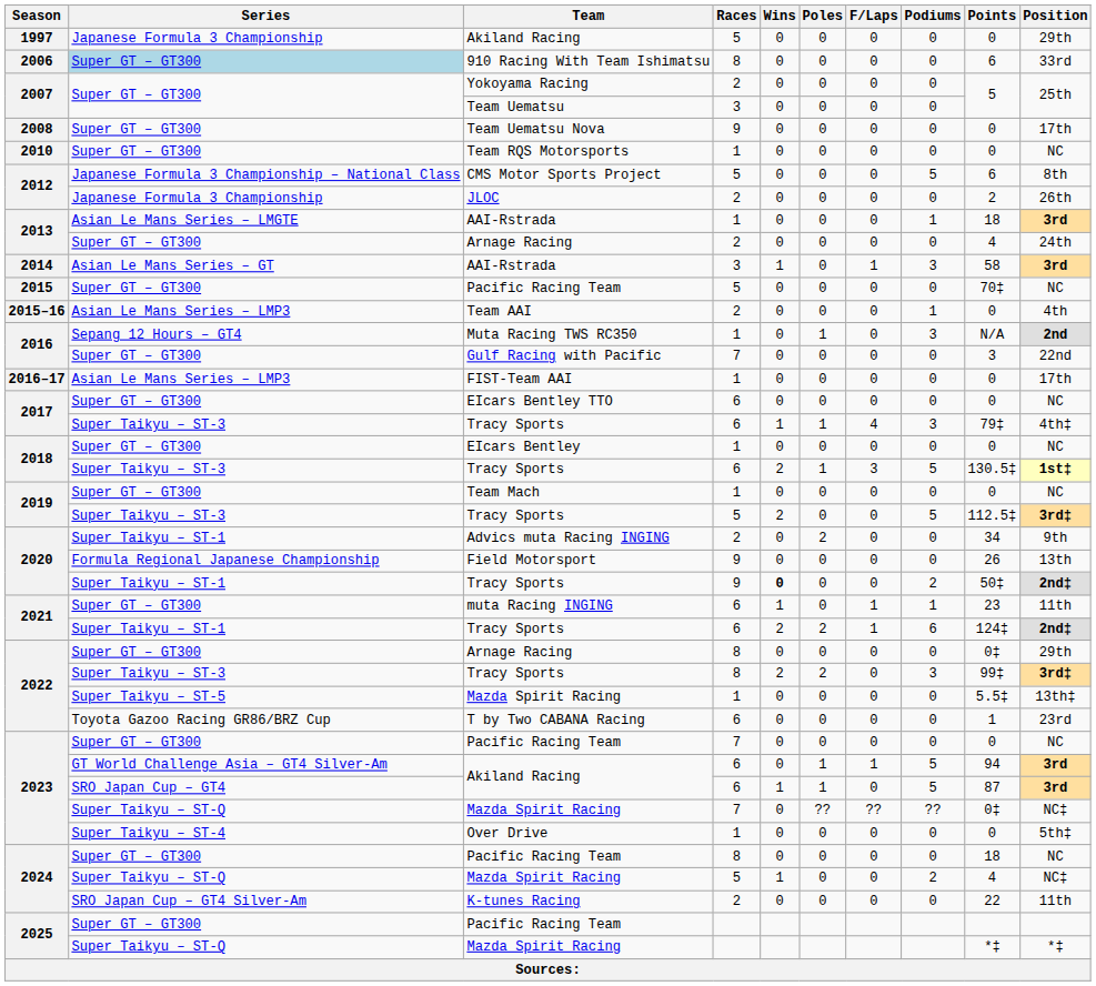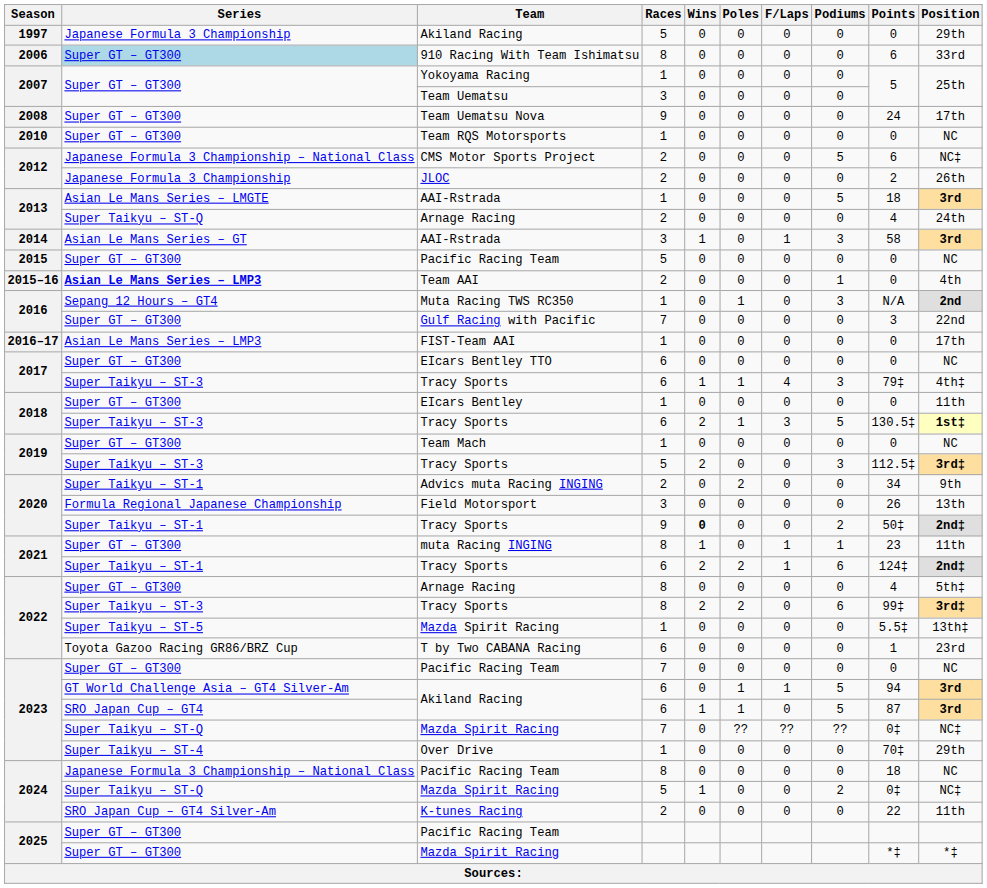Yokoyama Racing | Races: 2 -> 1
Team Uematsu Nova | Points: 0 -> 24
CMS Motor Sports Project | Races: 5 -> 2
CMS Motor Sports Project | Position: 8th -> NC‡
2013 / AAI-Rstrada | Podiums: 1 -> 5
2013 / Arnage Racing | Series: Super GT – GT300 -> Super Taikyu – ST-Q
2015 / Pacific Racing Team | Points: 70‡ -> 0
Team AAI | Series: normal -> bold
EIcars Bentley | Position: NC -> 11th
2019 / Tracy Sports | Podiums: 5 -> 3
Field Motorsport | Races: 9 -> 3
muta Racing INGING | Races: 6 -> 8
2022 / Arnage Racing | Points: 0‡ -> 4
2022 / Arnage Racing | Position: 29th -> 5th‡
2022 / Tracy Sports | Podiums: 3 -> 6
Over Drive | Points: 0 -> 70‡
Over Drive | Position: 5th‡ -> 29th
2024 / Pacific Racing Team | Series: Super GT – GT300 -> Japanese Formula 3 Championship – National Class
2024 / Mazda Spirit Racing | Points: 4 -> 0‡
2025 / Mazda Spirit Racing | Series: Super Taikyu – ST-Q -> Super GT – GT300
